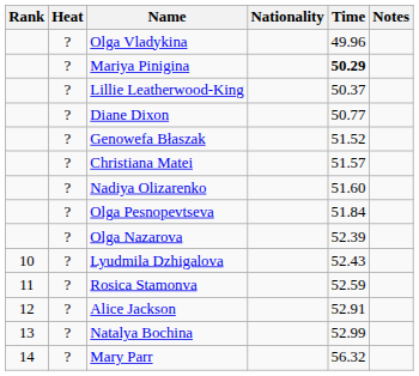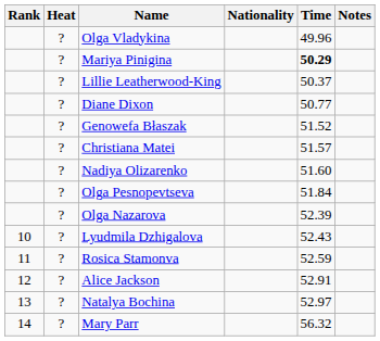Natalya Bochina | Time: 52.99 -> 52.97
